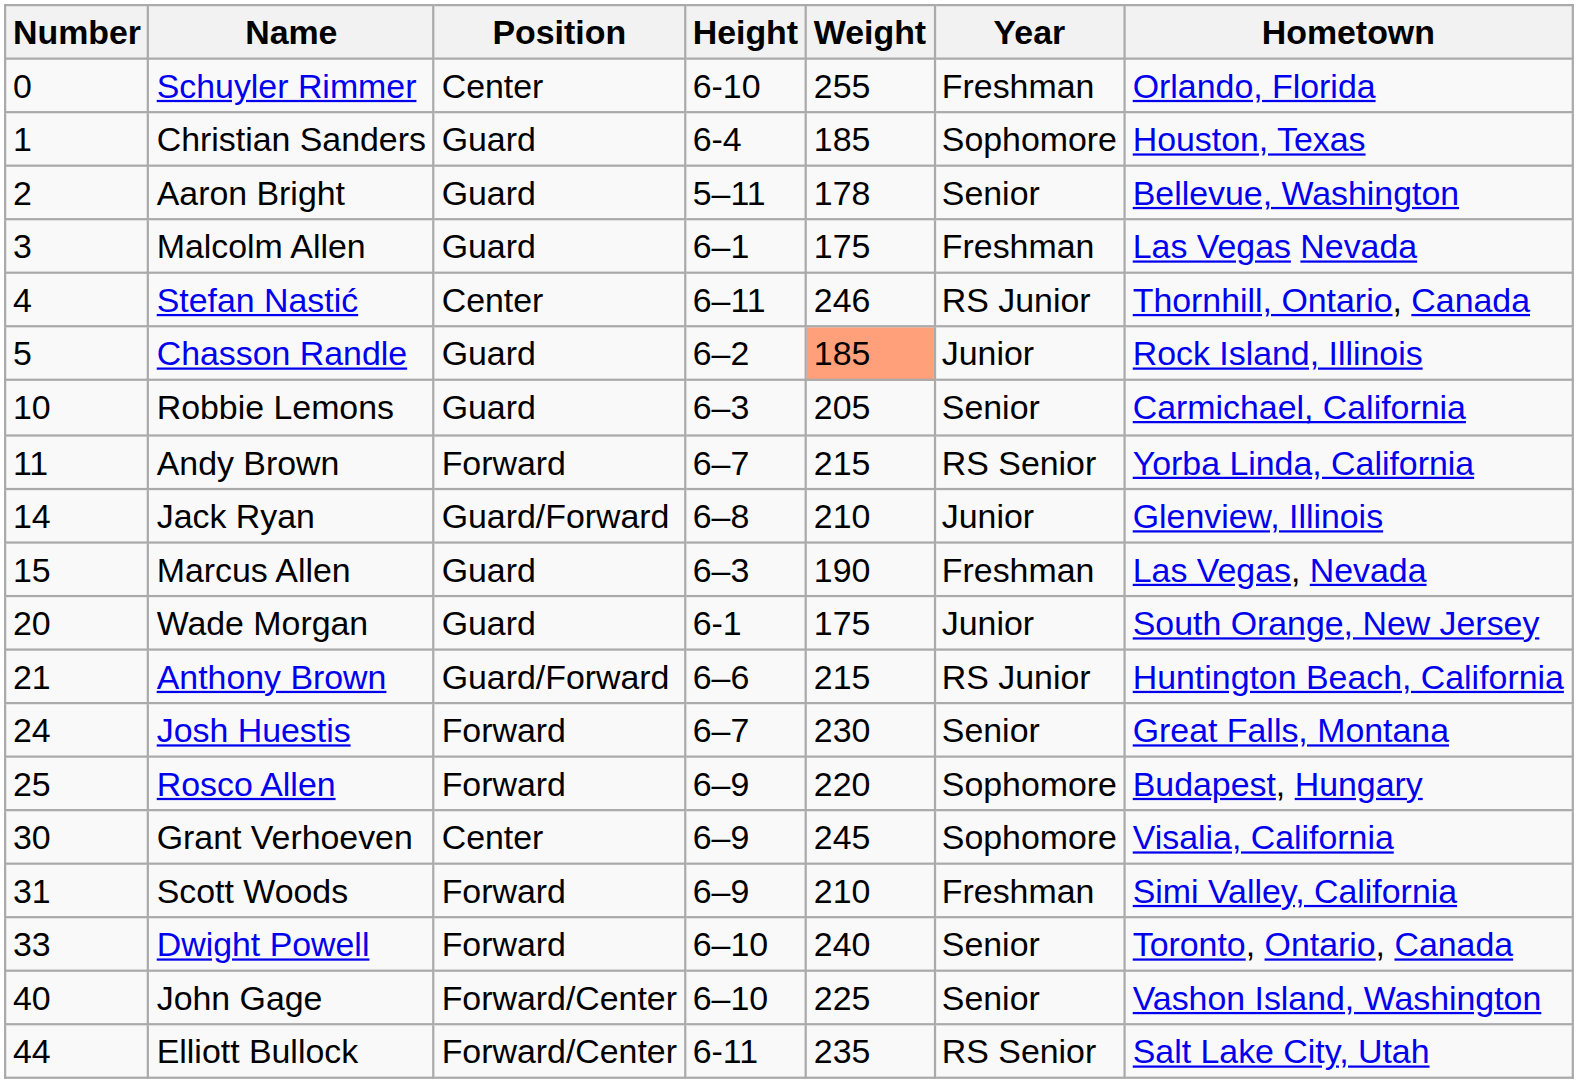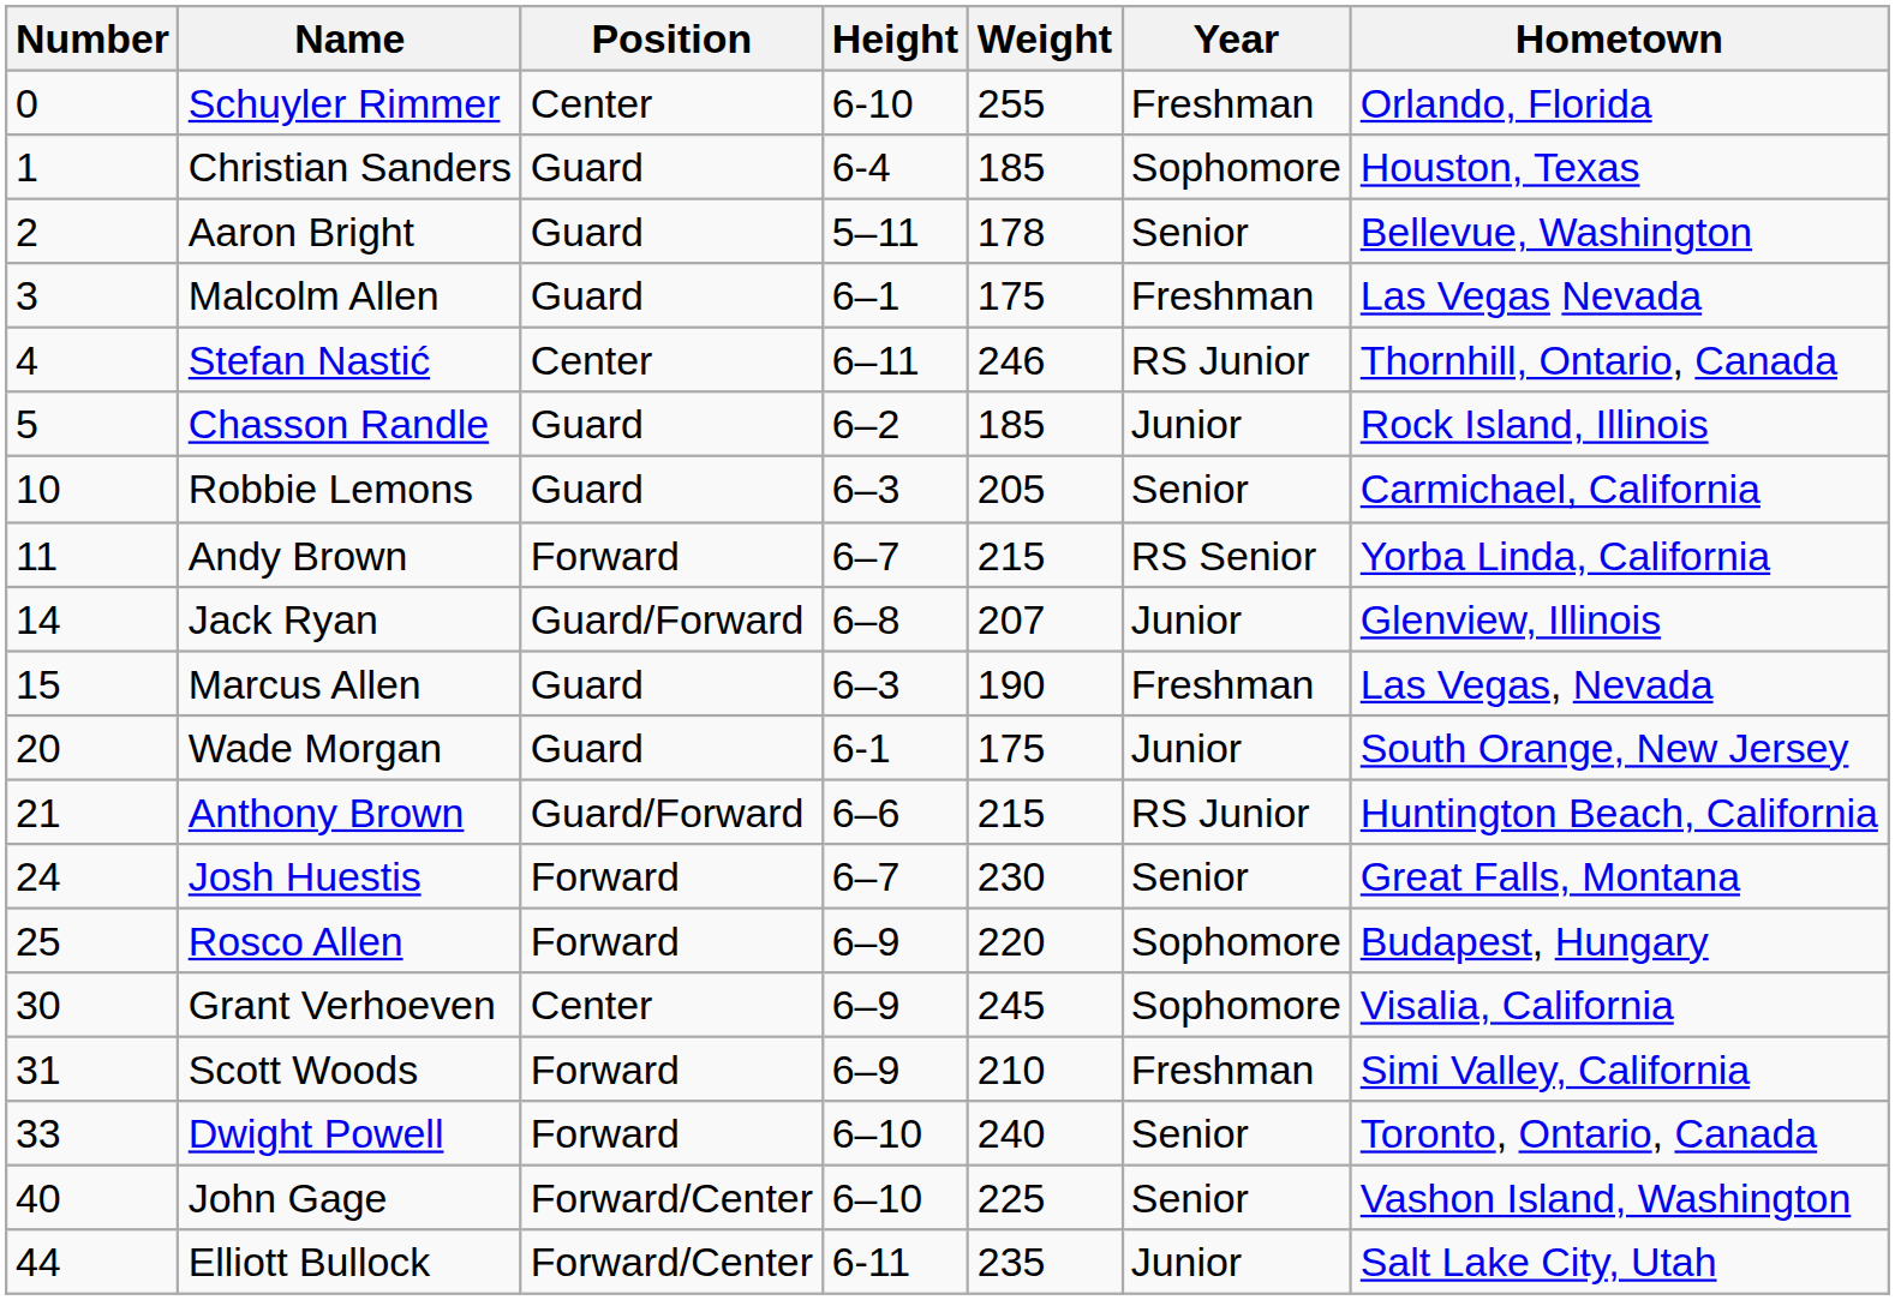Chasson Randle | Weight: lightsalmon background -> no background
Jack Ryan | Weight: 210 -> 207
Elliott Bullock | Year: RS Senior -> Junior
